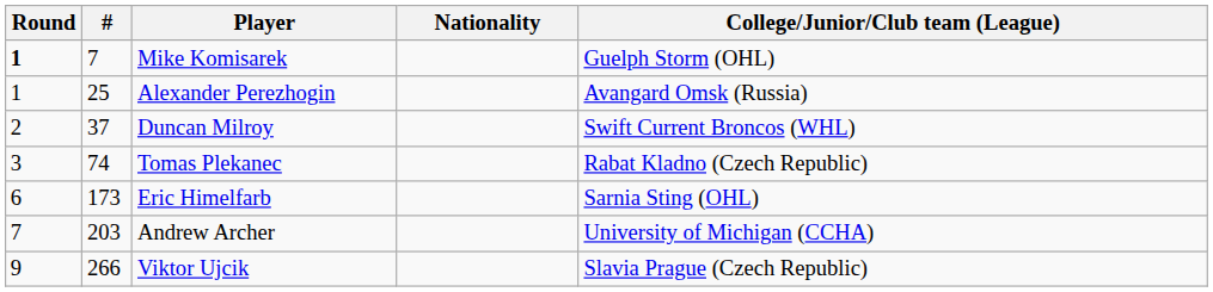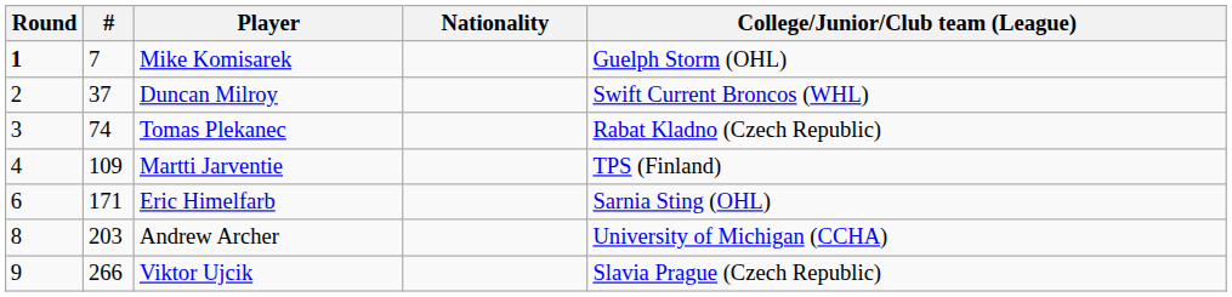- row: 1 | 25 | Alexander Perezhogin | Avangard Omsk (Russia)
+ row: 4 | 109 | Martti Jarventie | TPS (Finland)
Eric Himelfarb | #: 173 -> 171
Andrew Archer | Round: 7 -> 8
